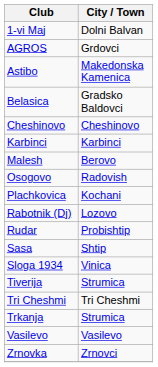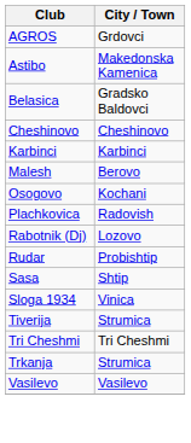- row: 1-vi Maj | Dolni Balvan
Osogovo | City / Town: Radovish -> Kochani
Plachkovica | City / Town: Kochani -> Radovish
- row: Zrnovka | Zrnovci
